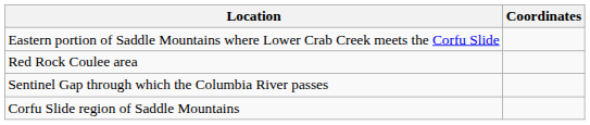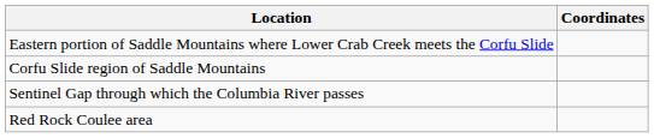rows swapped: Red Rock Coulee area <-> Corfu Slide region of Saddle Mountains
